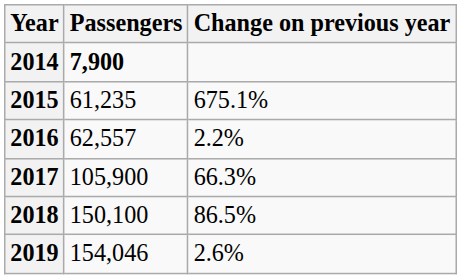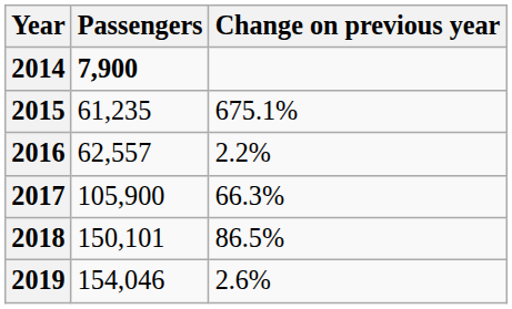2018 | Passengers: 150,100 -> 150,101
